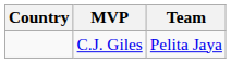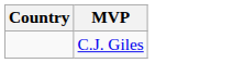- column: Team | Pelita Jaya
